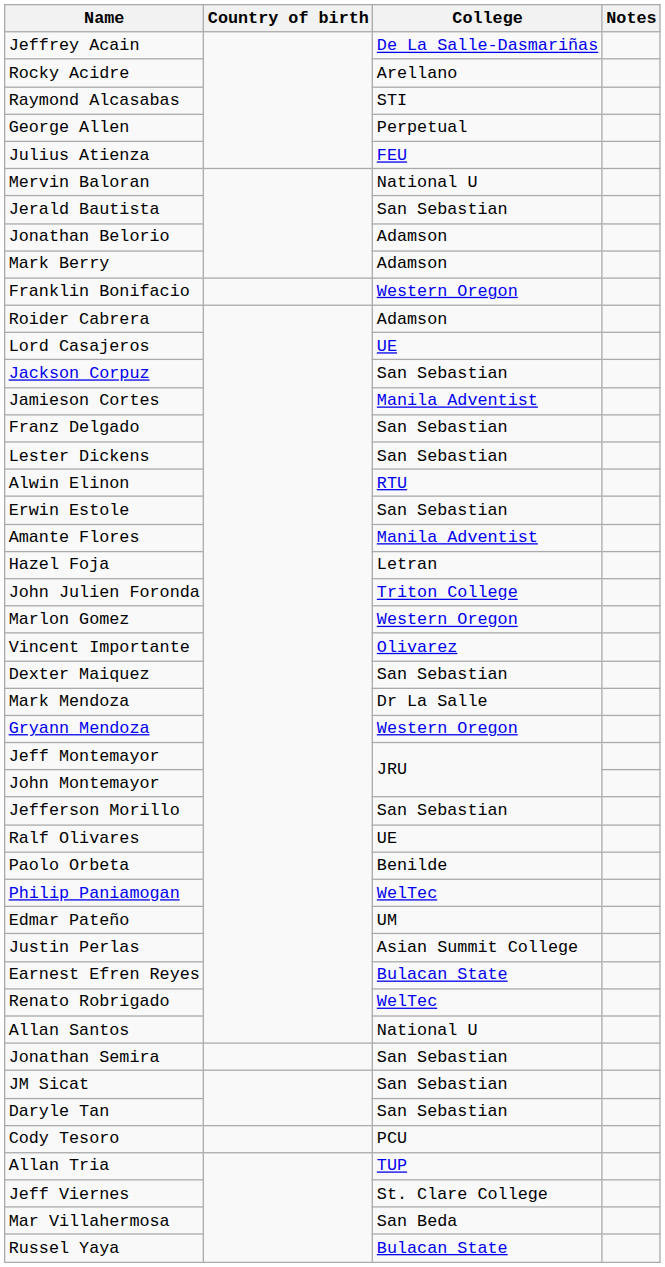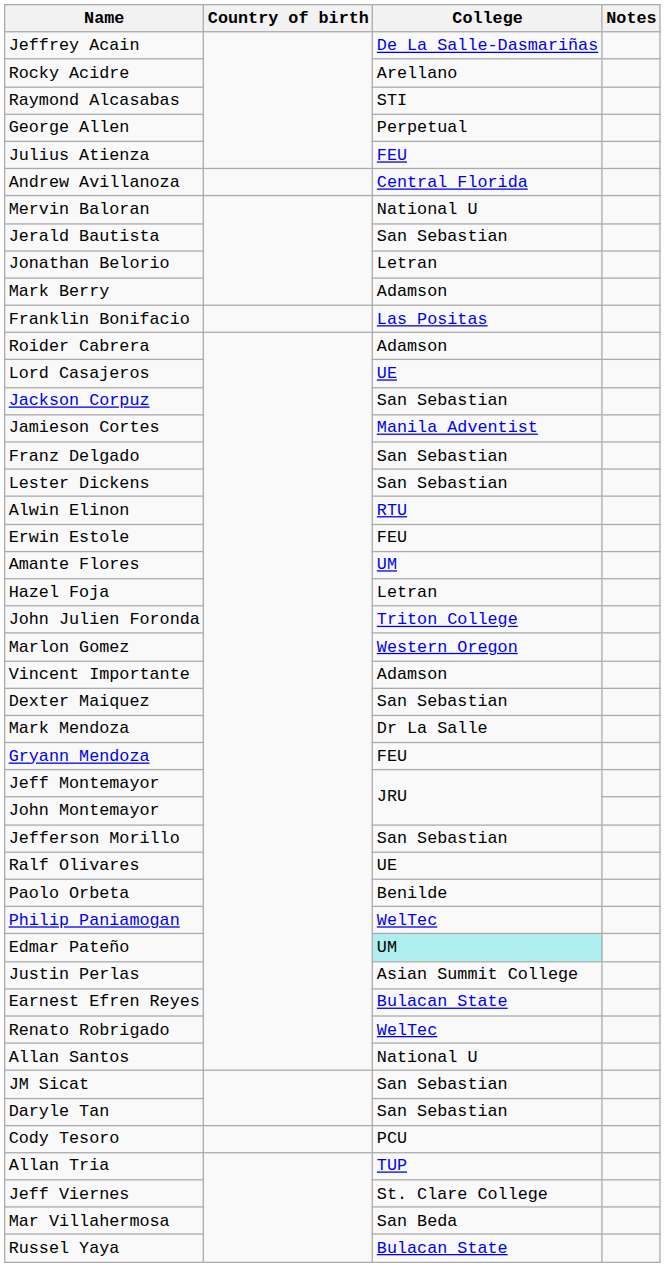+ row: Andrew Avillanoza | Central Florida
Jonathan Belorio | College: Adamson -> Letran
Franklin Bonifacio | College: Western Oregon -> Las Positas
Erwin Estole | College: San Sebastian -> FEU
Amante Flores | College: Manila Adventist -> UM
Vincent Importante | College: Olivarez -> Adamson
Gryann Mendoza | College: Western Oregon -> FEU
Edmar Pateño | College: no background -> paleturquoise background
- row: Jonathan Semira | San Sebastian
